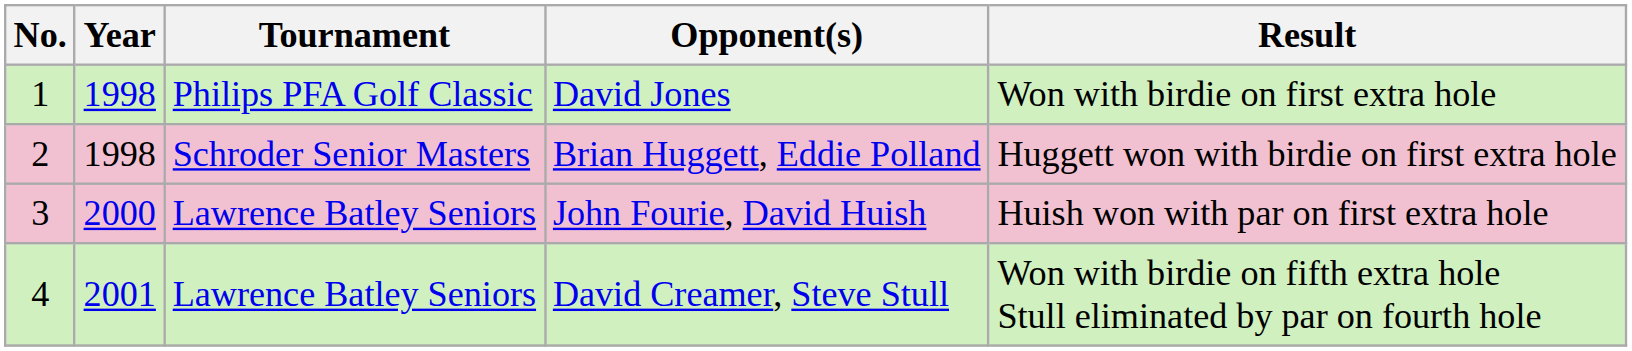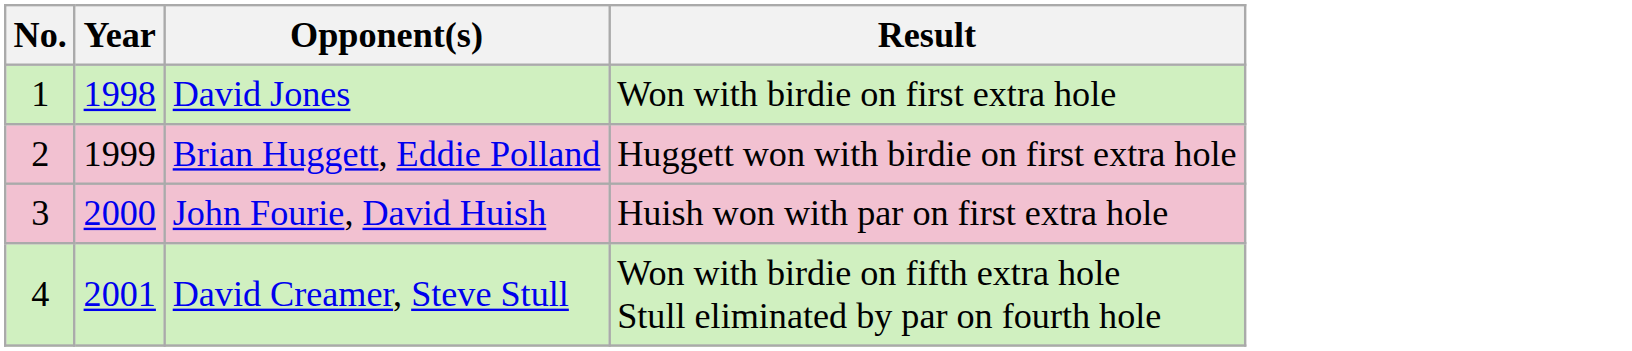- column: Tournament | Philips PFA Golf Classic | Schroder Senior Masters | Lawrence Batley Seniors | Lawrence Batley Seniors
Brian Huggett, Eddie Polland | Year: 1998 -> 1999
